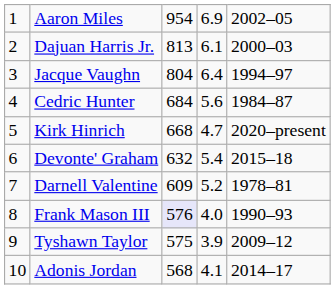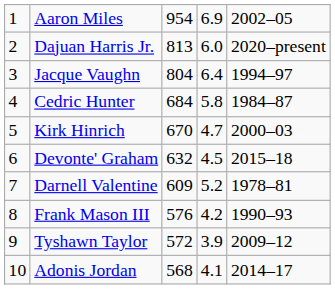Dajuan Harris Jr. | column 4: 6.1 -> 6.0
Dajuan Harris Jr. | column 5: 2000–03 -> 2020–present
Cedric Hunter | column 4: 5.6 -> 5.8
Kirk Hinrich | column 3: 668 -> 670
Kirk Hinrich | column 5: 2020–present -> 2000–03
Devonte' Graham | column 4: 5.4 -> 4.5
Frank Mason III | column 3: lavender background -> no background
Frank Mason III | column 4: 4.0 -> 4.2
Tyshawn Taylor | column 3: 575 -> 572
